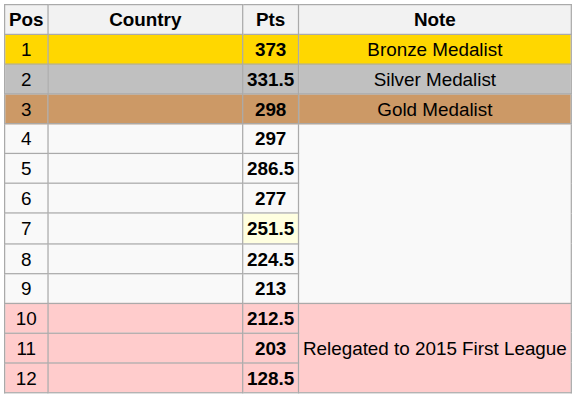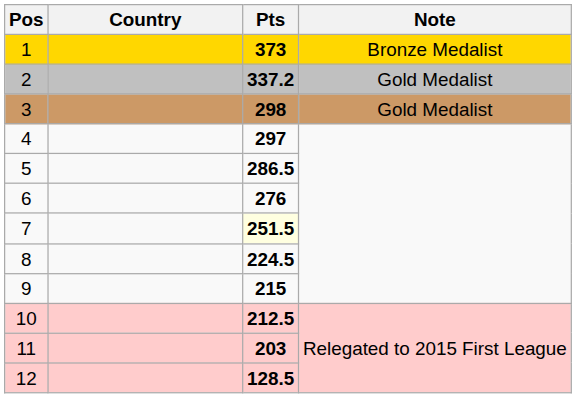2 | Pts: 331.5 -> 337.2
2 | Note: Silver Medalist -> Gold Medalist
6 | Pts: 277 -> 276
9 | Pts: 213 -> 215
